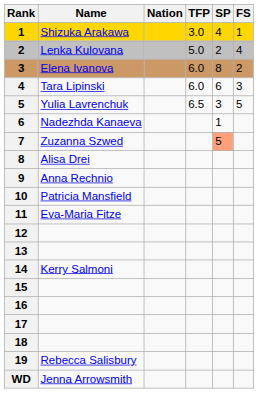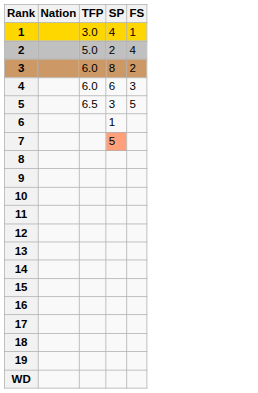- column: Name | Shizuka Arakawa | Lenka Kulovana | Elena Ivanova | Tara Lipinski | Yulia Lavrenchuk | Nadezhda Kanaeva | Zuzanna Szwed | Alisa Drei | Anna Rechnio | Patricia Mansfield | Eva-Maria Fitze | Kerry Salmoni | Rebecca Salisbury | Jenna Arrowsmith
